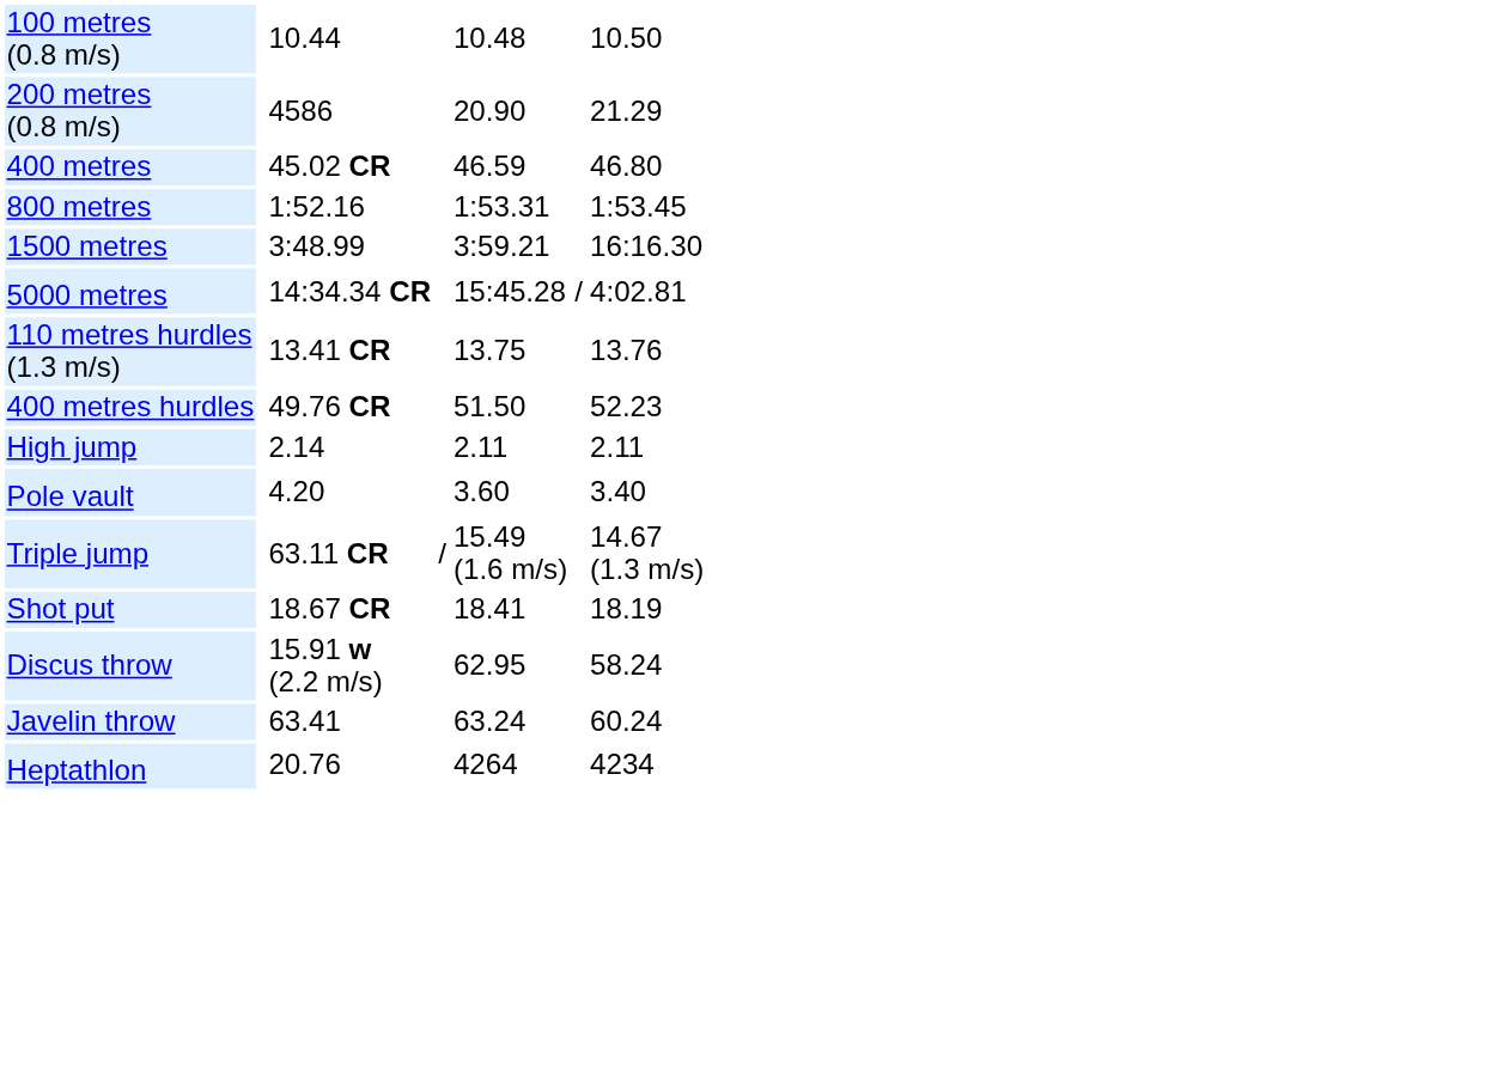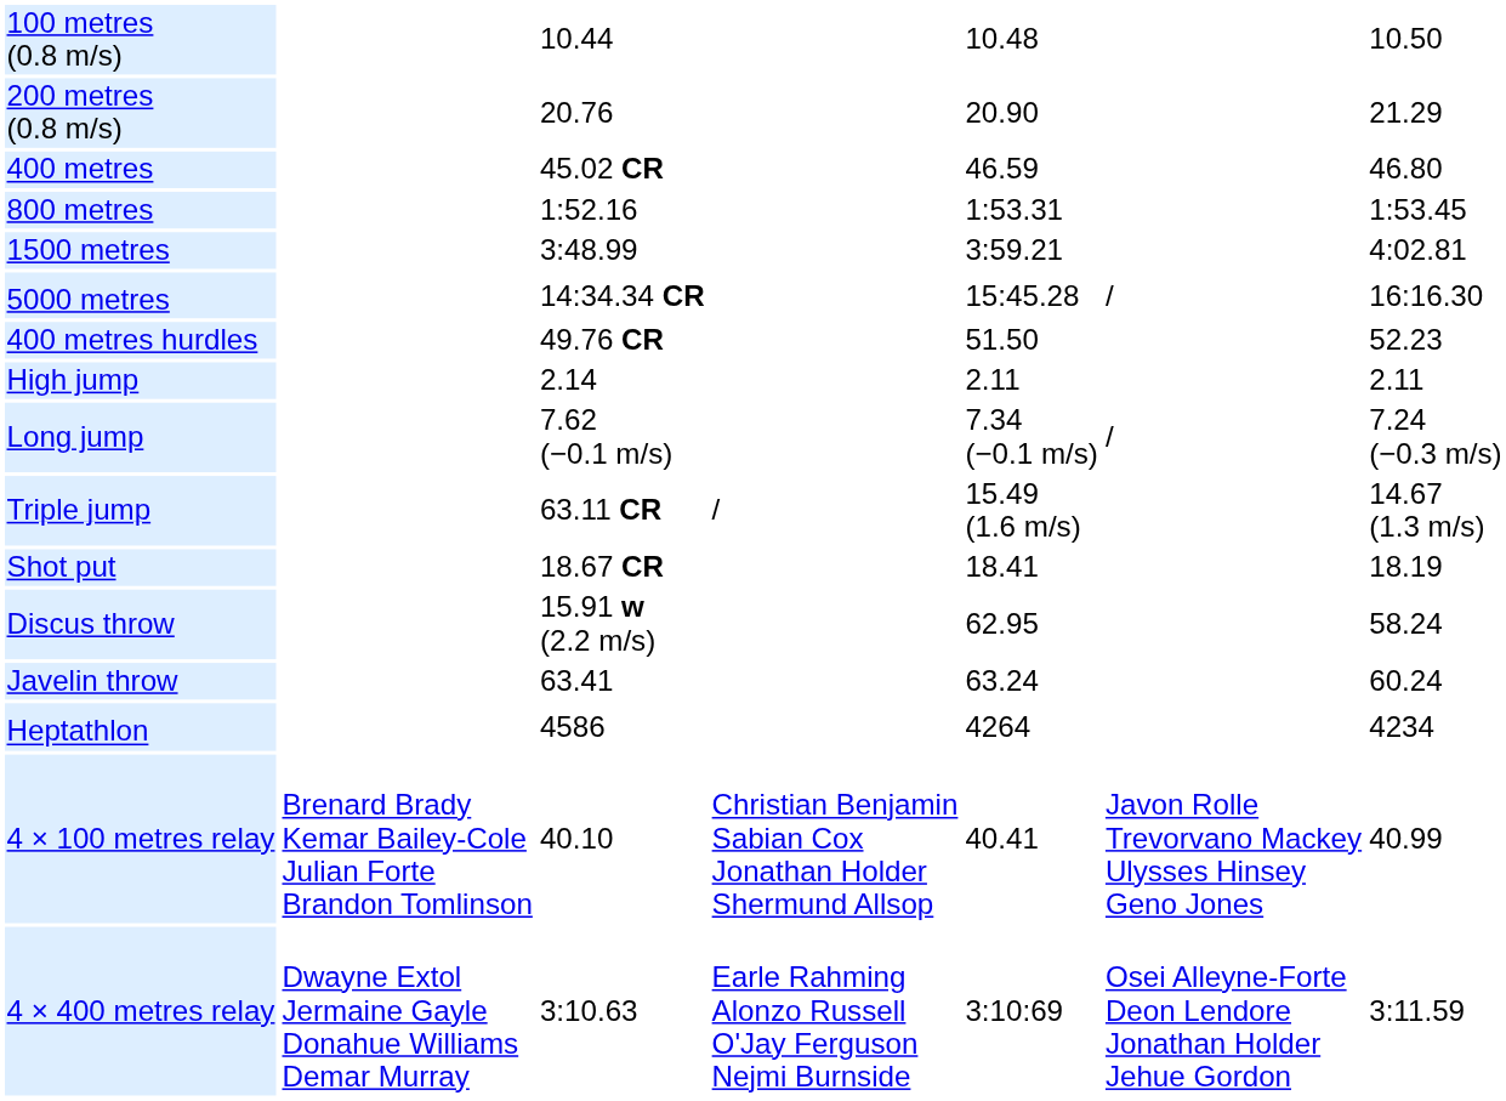200 metres (0.8 m/s) | column 3: 4586 -> 20.76
1500 metres | column 7: 16:16.30 -> 4:02.81
5000 metres | column 7: 4:02.81 -> 16:16.30
- row: 110 metres hurdles (1.3 m/s) | 13.41 CR | 13.75 | 13.76
- row: Pole vault | 4.20 | 3.60 | 3.40
+ row: Long jump | 7.62 (−0.1 m/s) | 7.34 (−0.1 m/s) | / | 7.24 (−0.3 m/s)
Heptathlon | column 3: 20.76 -> 4586
+ row: 4 × 100 metres relay | Brenard Brady Kemar Bailey-Cole Julian Forte Brandon Tomlinson | 40.10 | Christian Benjamin Sabian Cox Jonathan Holder Shermund Allsop | 40.41 | Javon Rolle Trevorvano Mackey Ulysses Hinsey Geno Jones | 40.99
+ row: 4 × 400 metres relay | Dwayne Extol Jermaine Gayle Donahue Williams Demar Murray | 3:10.63 | Earle Rahming Alonzo Russell O'Jay Ferguson Nejmi Burnside | 3:10:69 | Osei Alleyne-Forte Deon Lendore Jonathan Holder Jehue Gordon | 3:11.59
